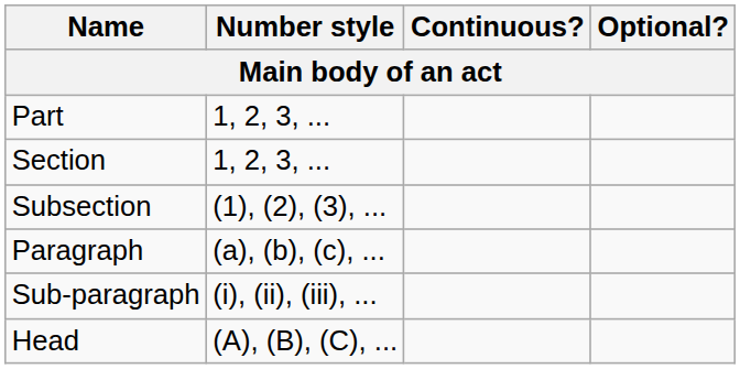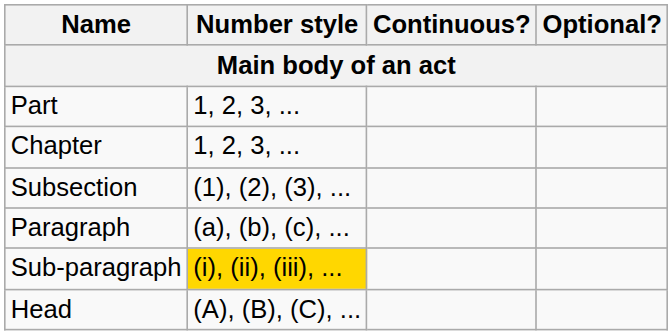+ row: Chapter | 1, 2, 3, ...
- row: Section | 1, 2, 3, ...
Sub-paragraph | Number style: no background -> gold background
